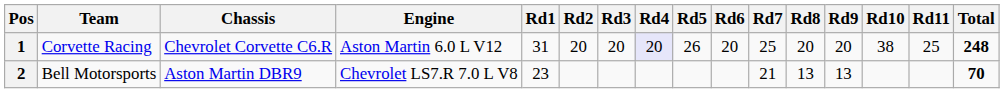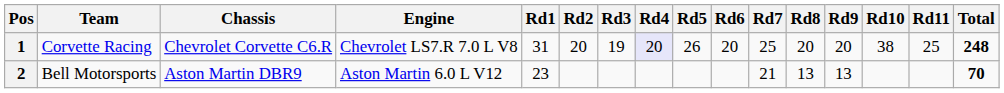1 | Engine: Aston Martin 6.0 L V12 -> Chevrolet LS7.R 7.0 L V8
1 | Rd3: 20 -> 19
2 | Engine: Chevrolet LS7.R 7.0 L V8 -> Aston Martin 6.0 L V12
